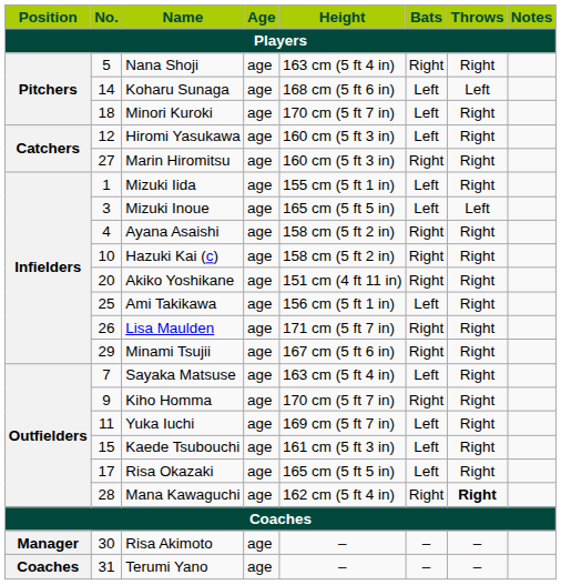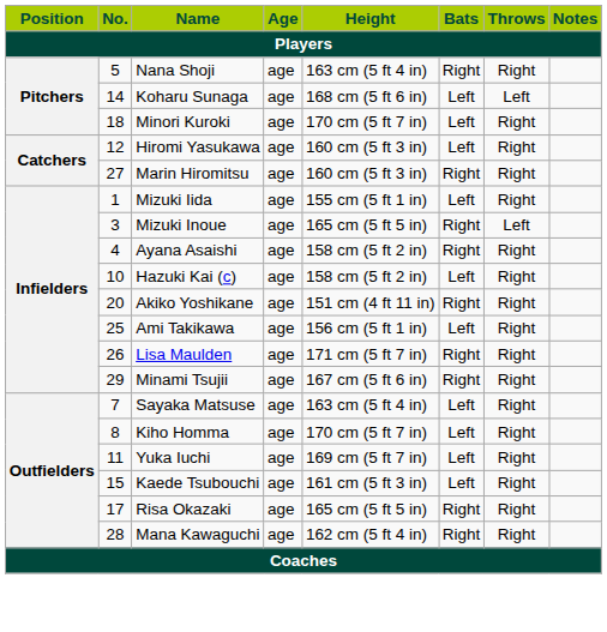Mizuki Inoue | Bats: Left -> Right
Hazuki Kai (c) | Bats: Right -> Left
Kiho Homma | No.: 9 -> 8
Kiho Homma | Bats: Right -> Left
Risa Okazaki | Bats: Left -> Right
Mana Kawaguchi | Throws: bold -> normal
- row: Manager | 30 | Risa Akimoto | age | – | – | –
- row: Coaches | 31 | Terumi Yano | age | – | – | –
